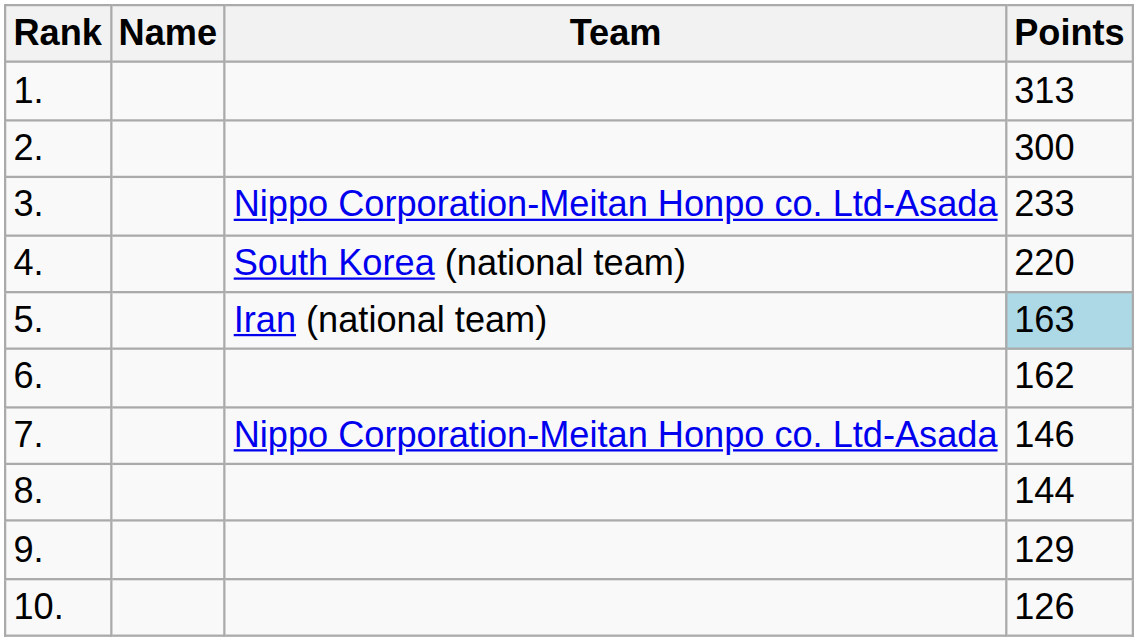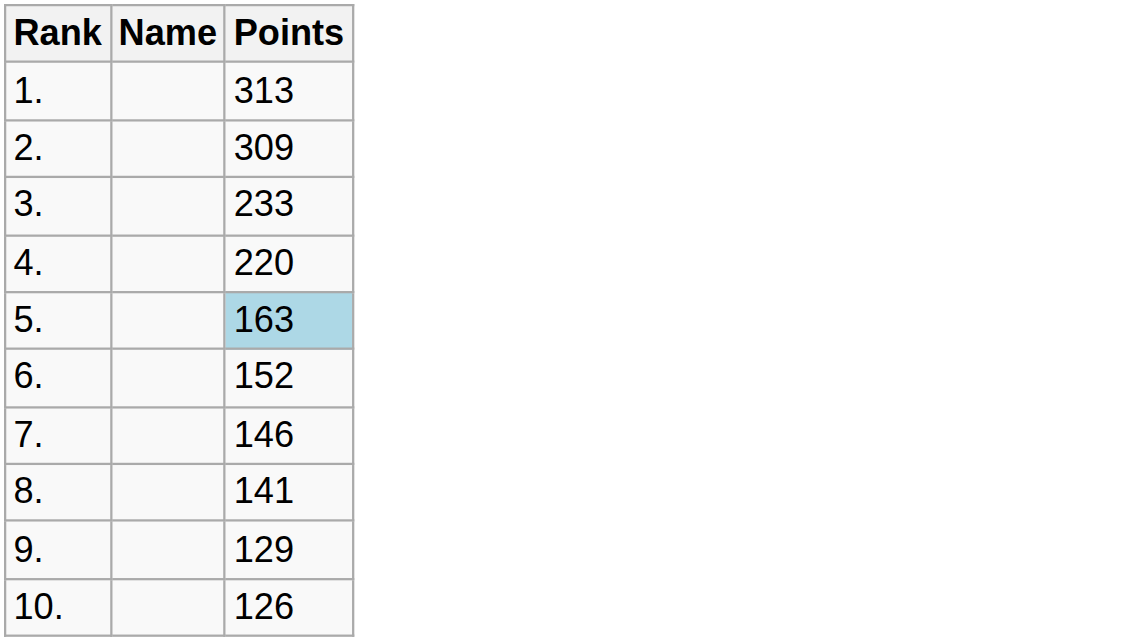- column: Team | Nippo Corporation-Meitan Honpo co. Ltd-Asada | South Korea (national team) | Iran (national team) | Nippo Corporation-Meitan Honpo co. Ltd-Asada
2. | Points: 300 -> 309
6. | Points: 162 -> 152
8. | Points: 144 -> 141
